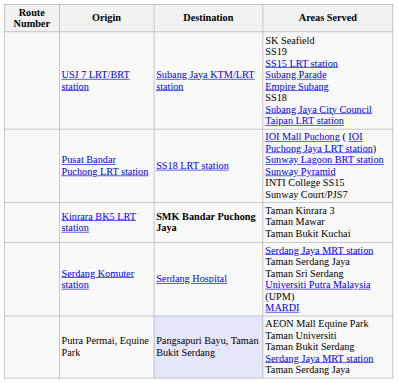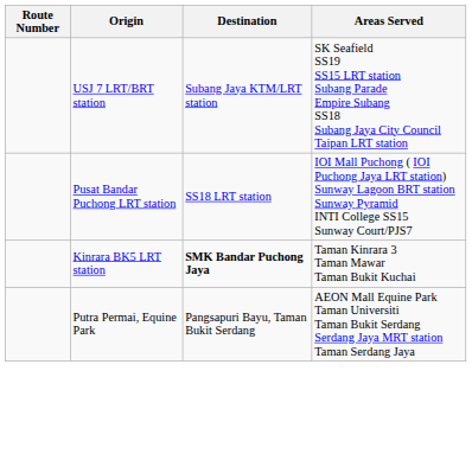- row: Serdang Komuter station | Serdang Hospital | Serdang Jaya MRT station Taman Serdang Jaya Taman Sri Serdang Universiti Putra Malaysia (UPM) MARDI
Putra Permai, Equine Park | Destination: lavender background -> no background
